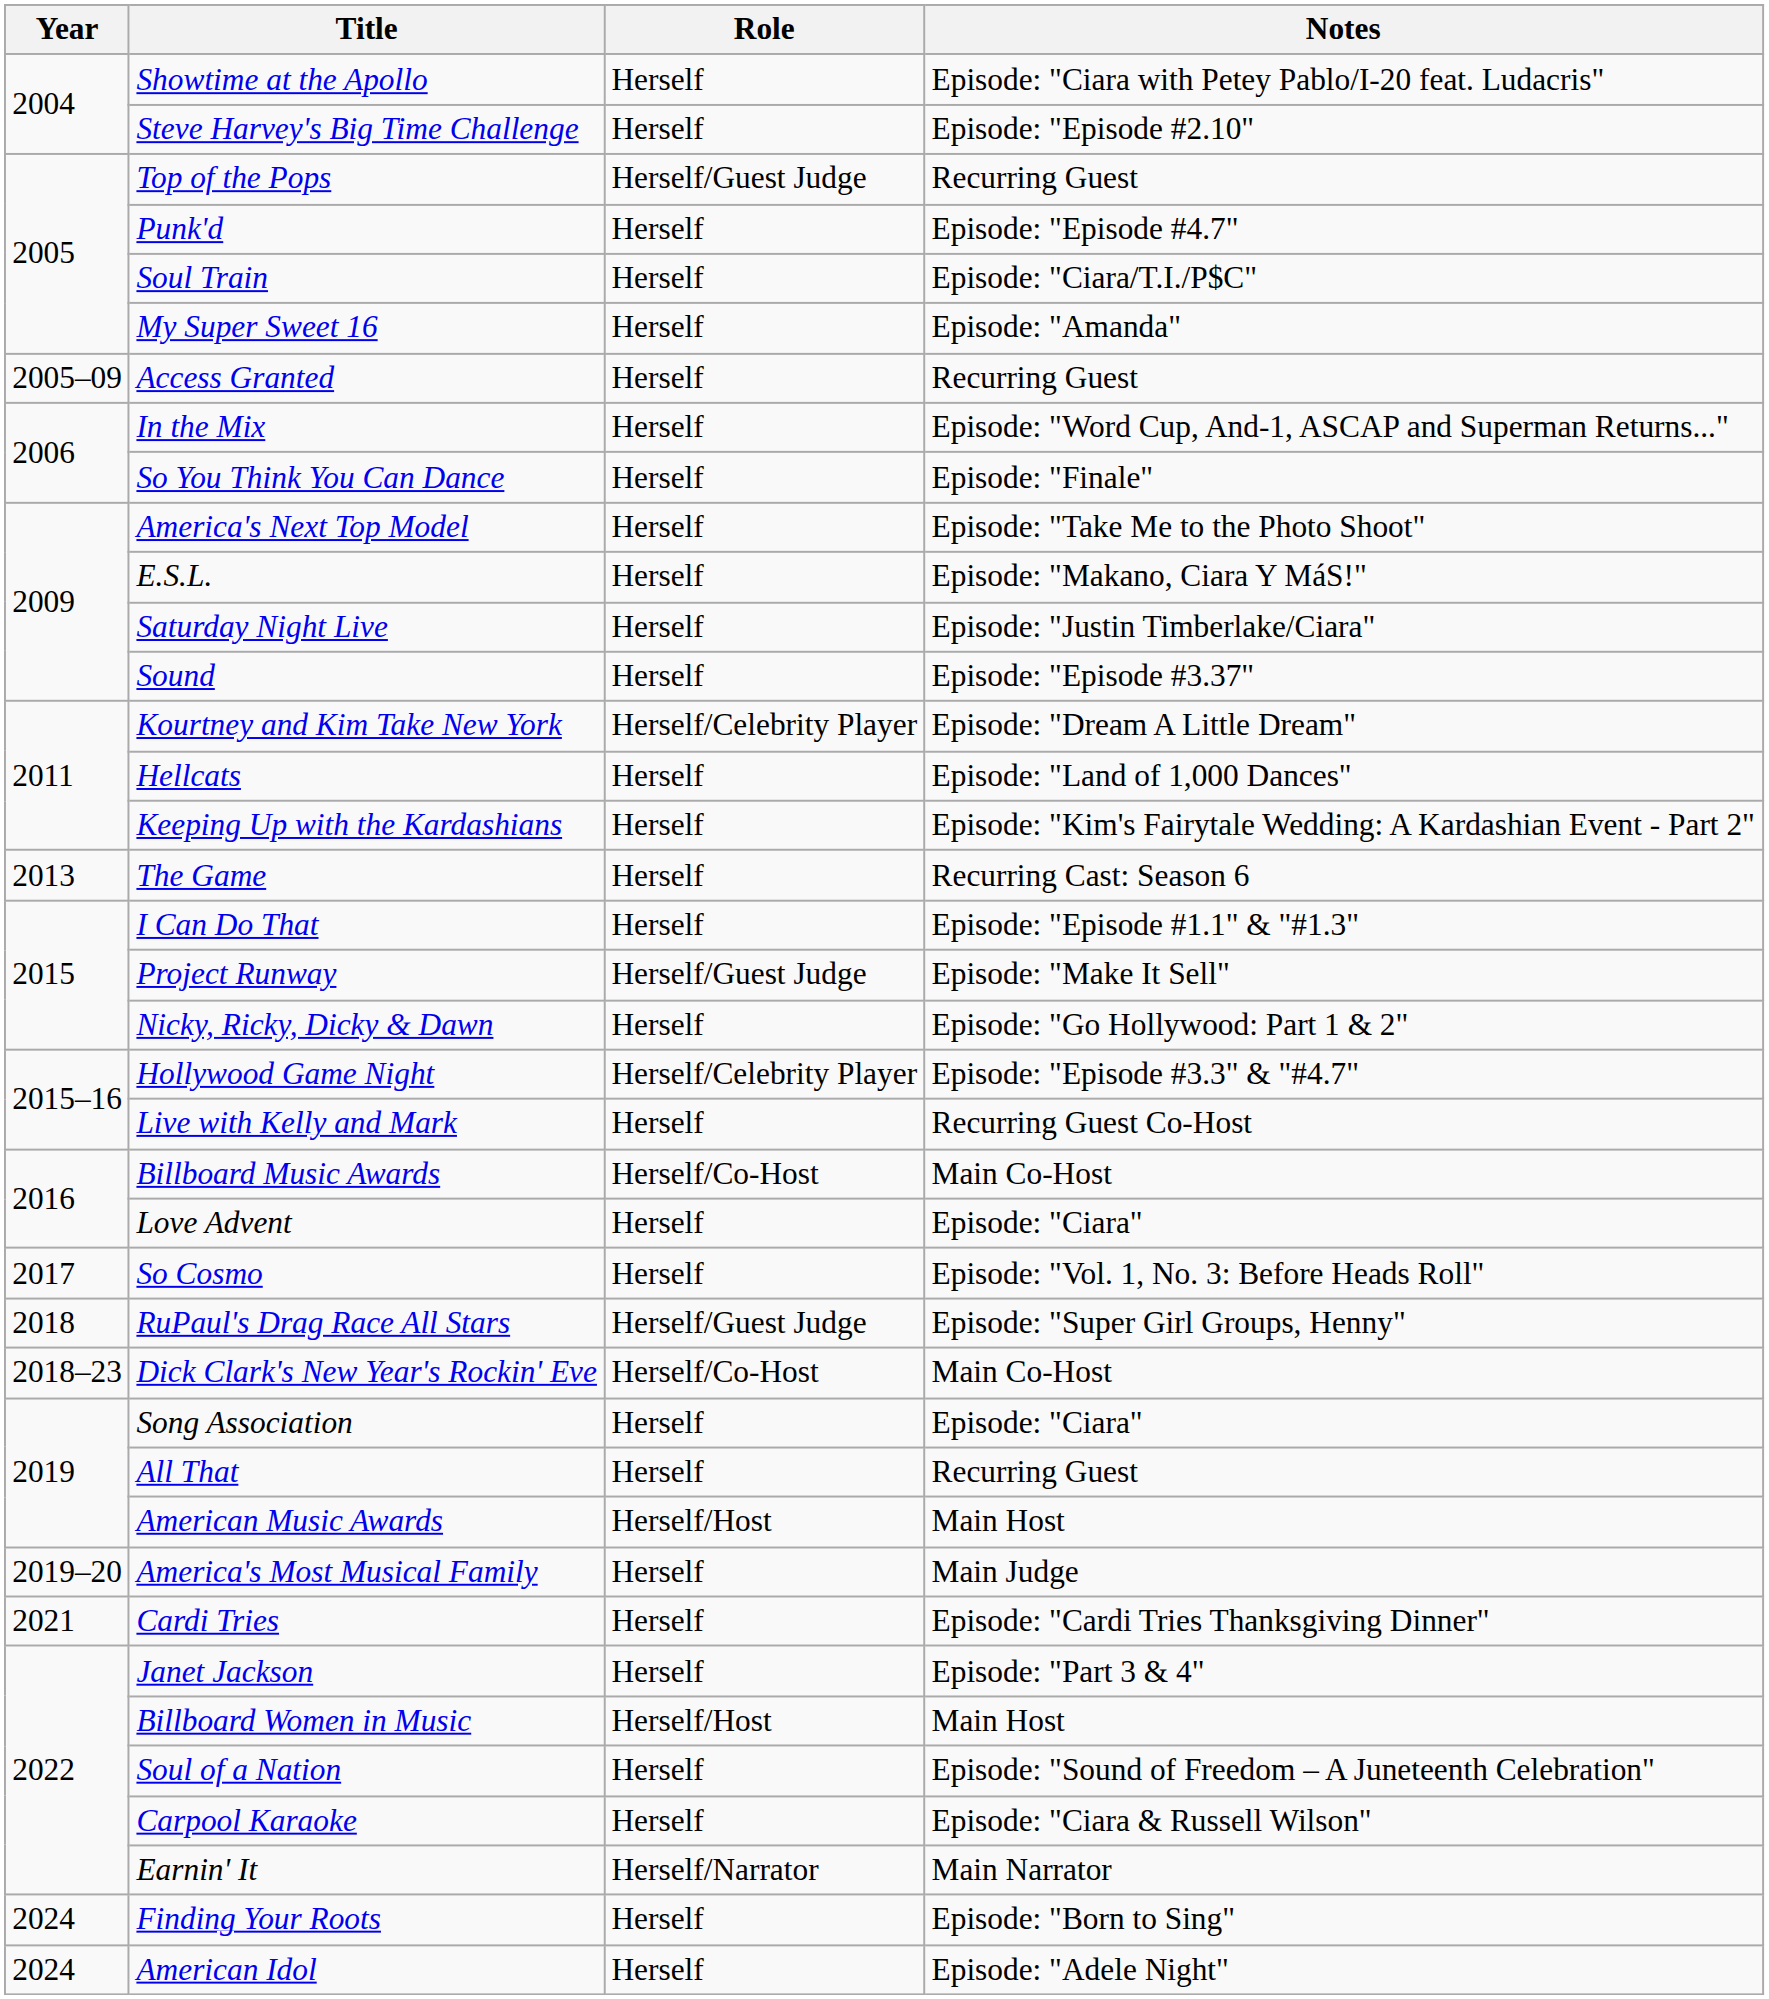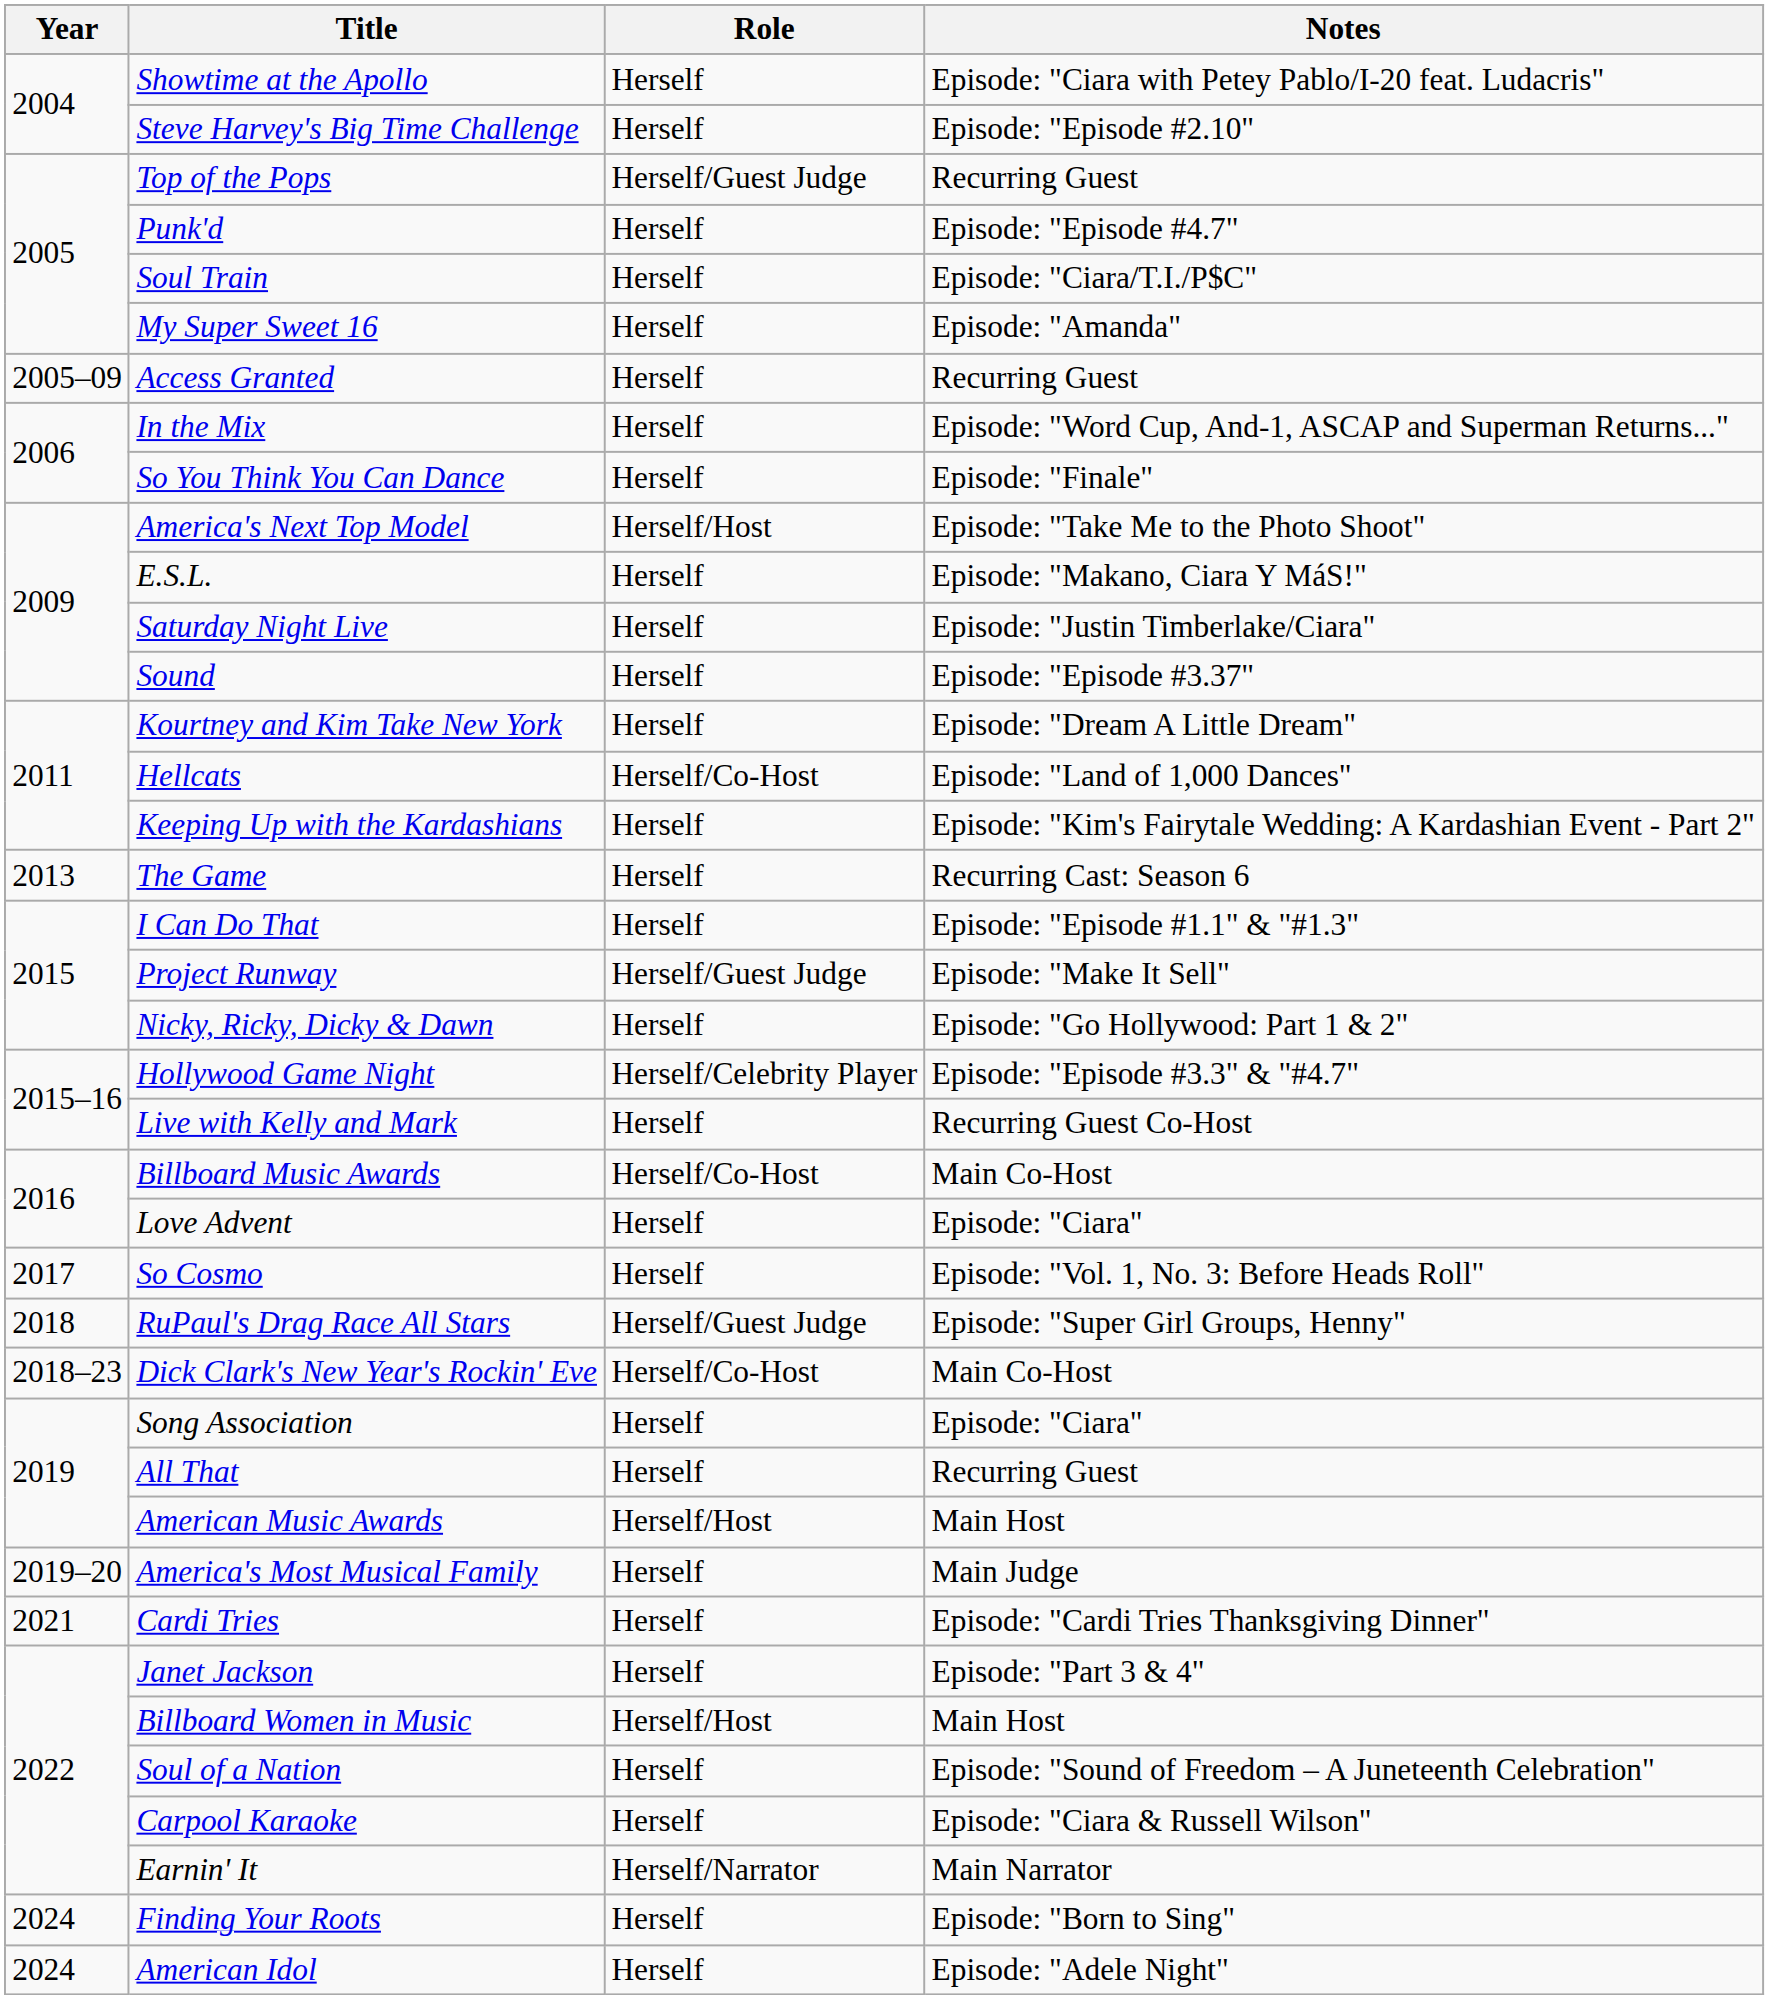America's Next Top Model | Role: Herself -> Herself/Host
Kourtney and Kim Take New York | Role: Herself/Celebrity Player -> Herself
Hellcats | Role: Herself -> Herself/Co-Host
